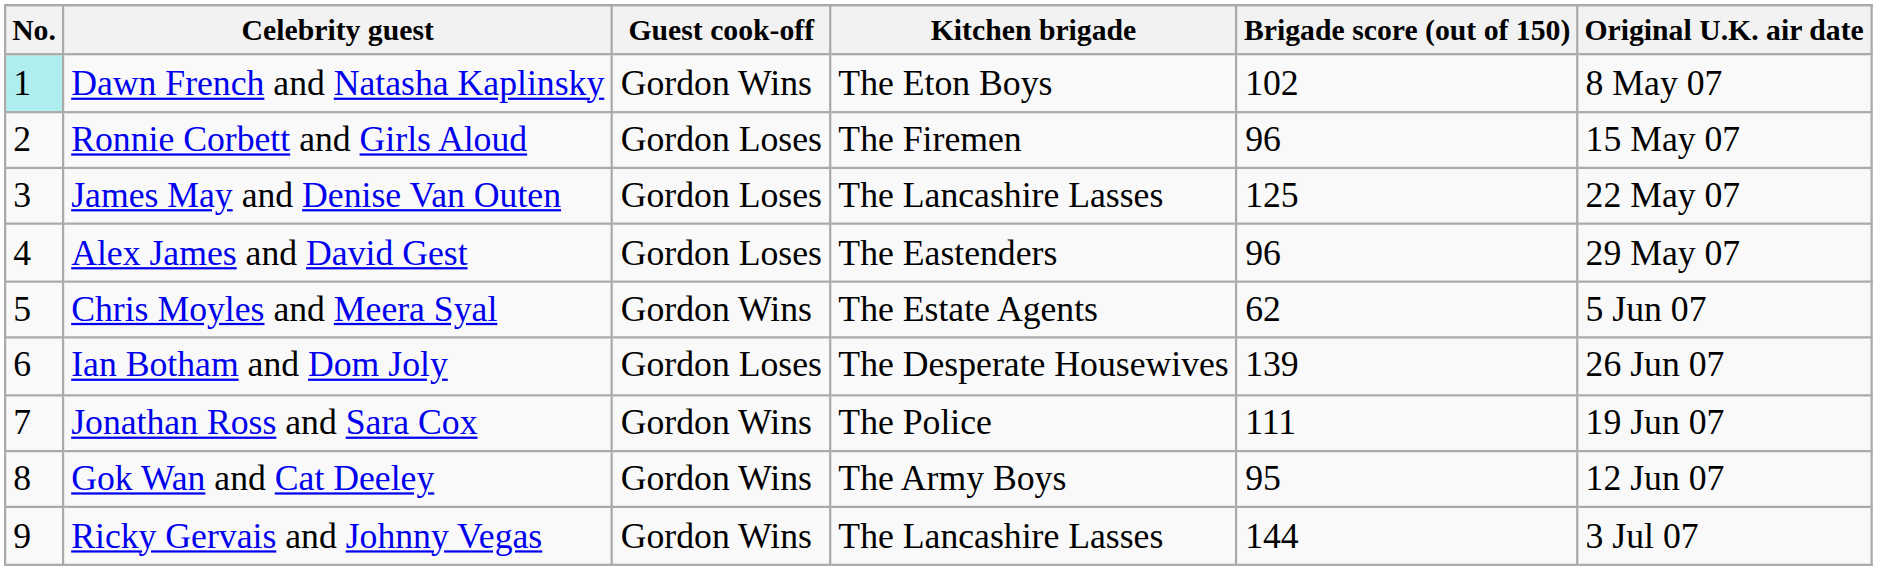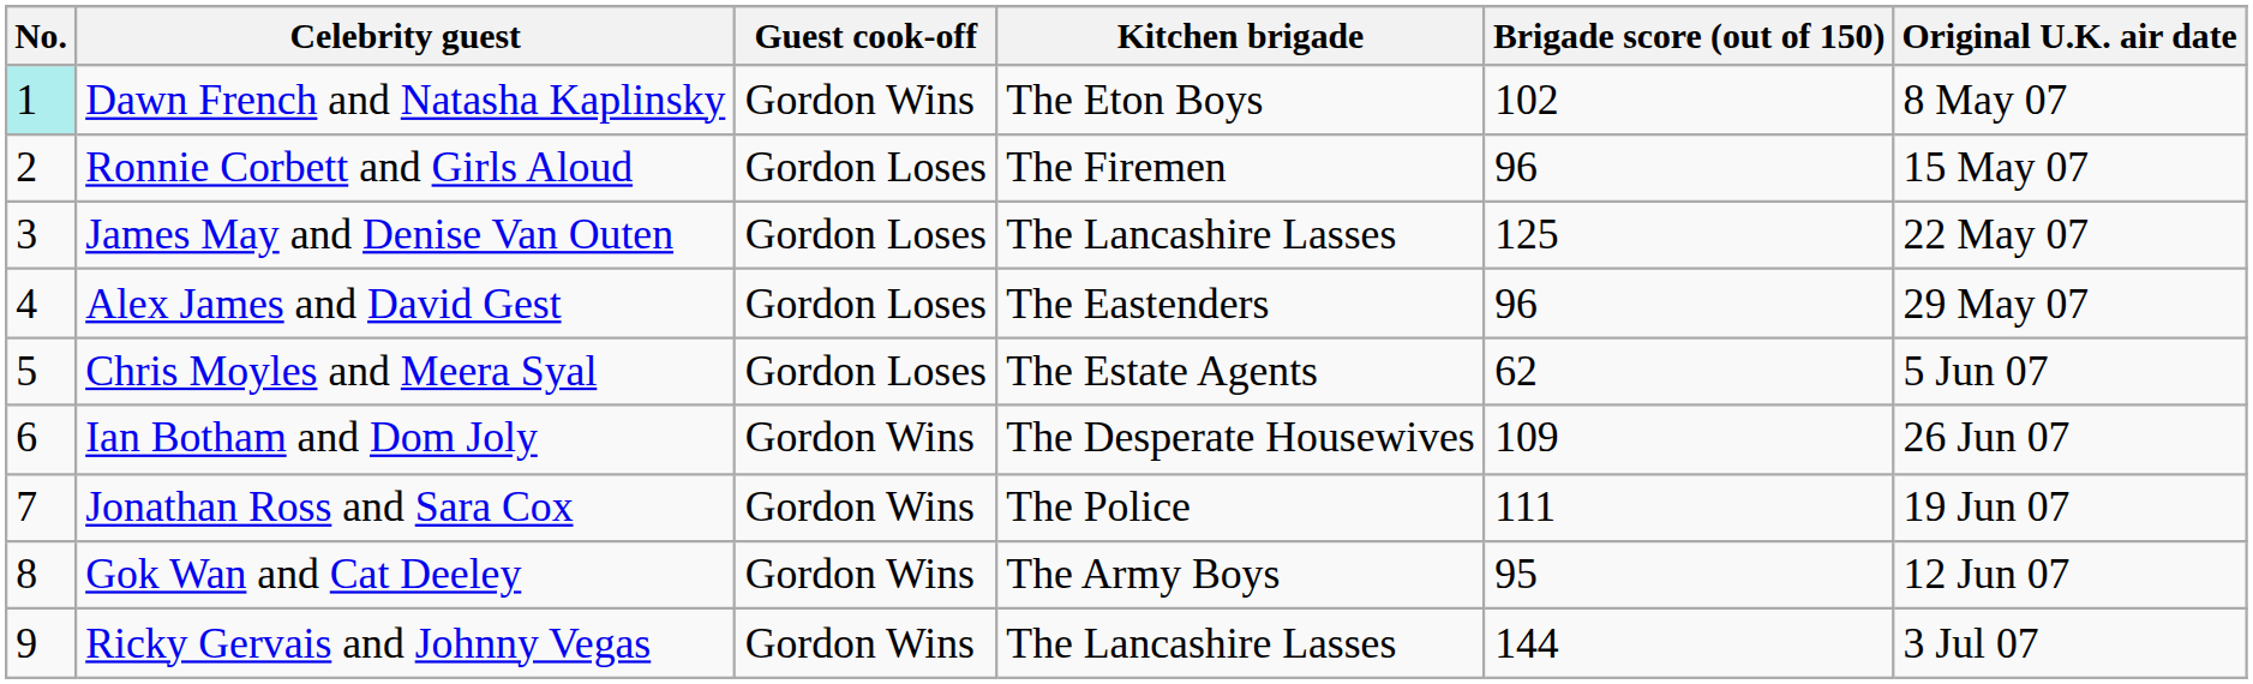Chris Moyles and Meera Syal | Guest cook-off: Gordon Wins -> Gordon Loses
Ian Botham and Dom Joly | Guest cook-off: Gordon Loses -> Gordon Wins
Ian Botham and Dom Joly | Brigade score (out of 150): 139 -> 109
